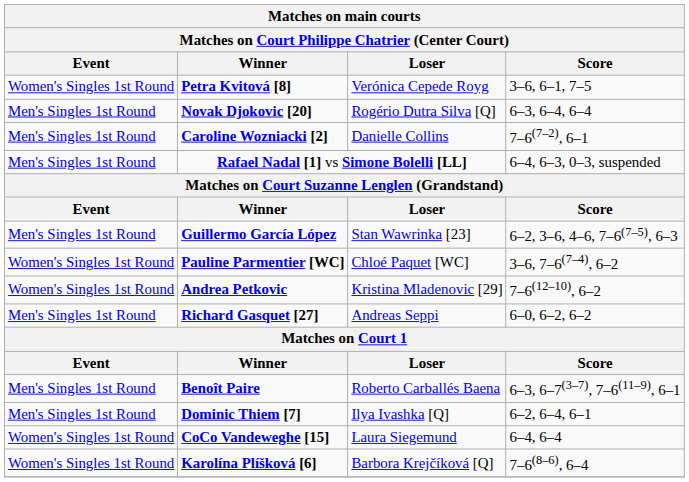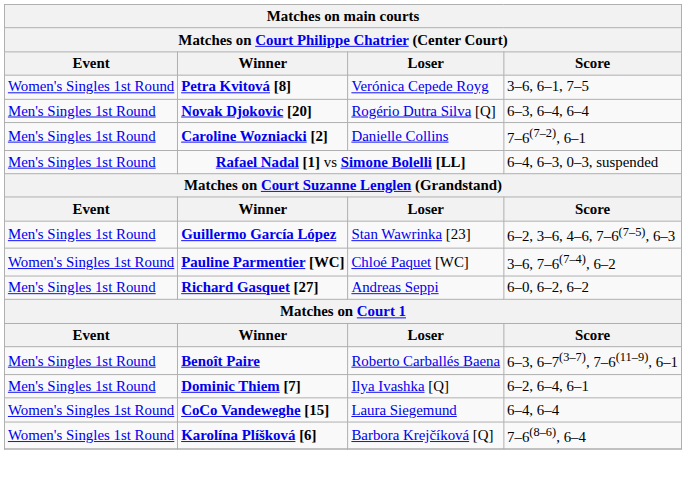- row: Women's Singles 1st Round | Andrea Petkovic | Kristina Mladenovic [29] | 7–6(12–10), 6–2
